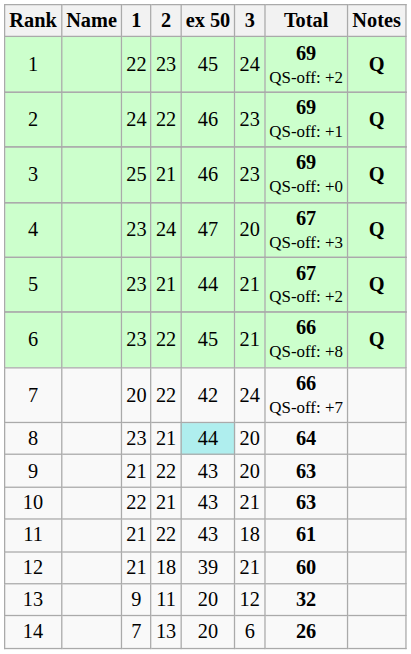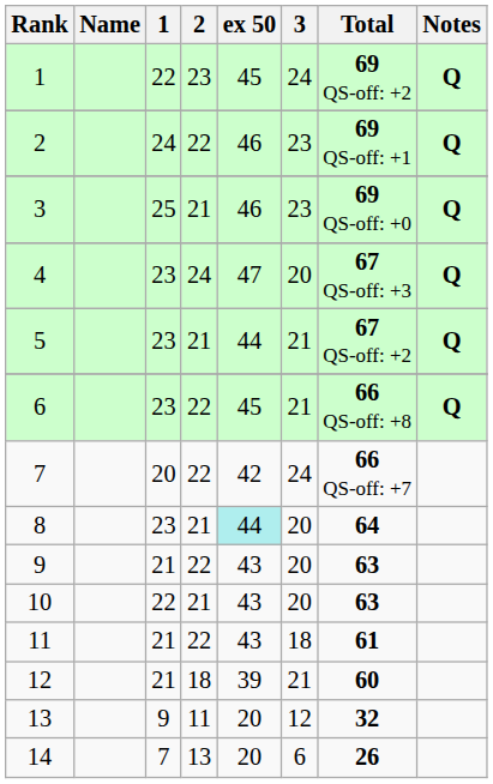10 | 3: 21 -> 20
